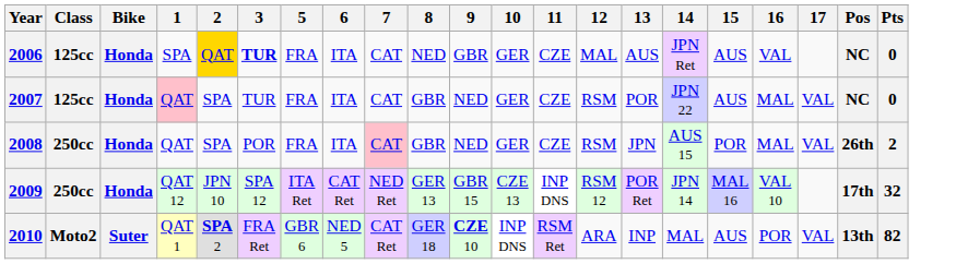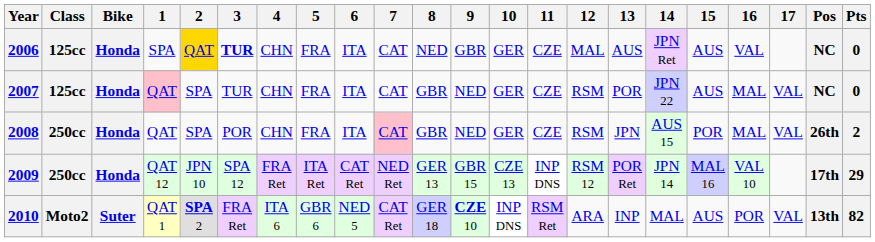+ column: 4 | CHN | CHN | CHN | FRA Ret | ITA 6
2009 | Pts: 32 -> 29
